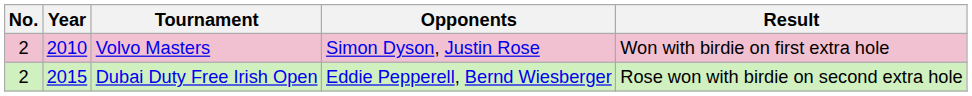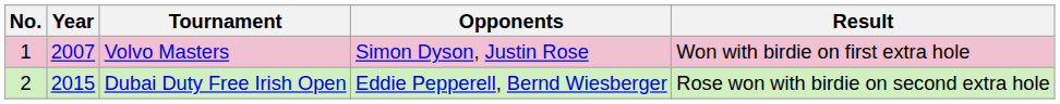Volvo Masters | No.: 2 -> 1
Volvo Masters | Year: 2010 -> 2007
